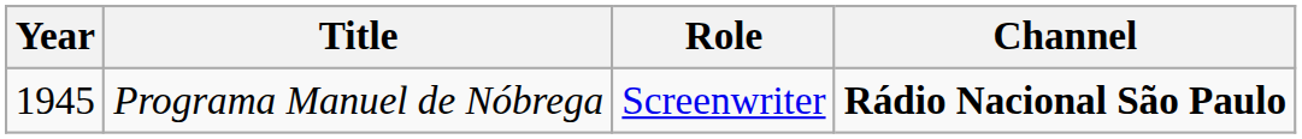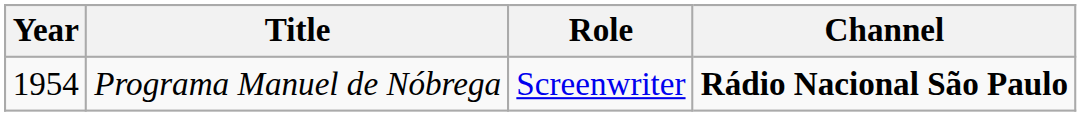Programa Manuel de Nóbrega | Year: 1945 -> 1954
